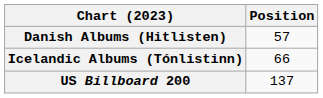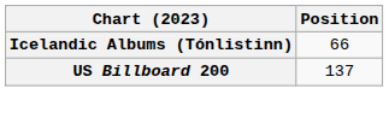- row: Danish Albums (Hitlisten) | 57
